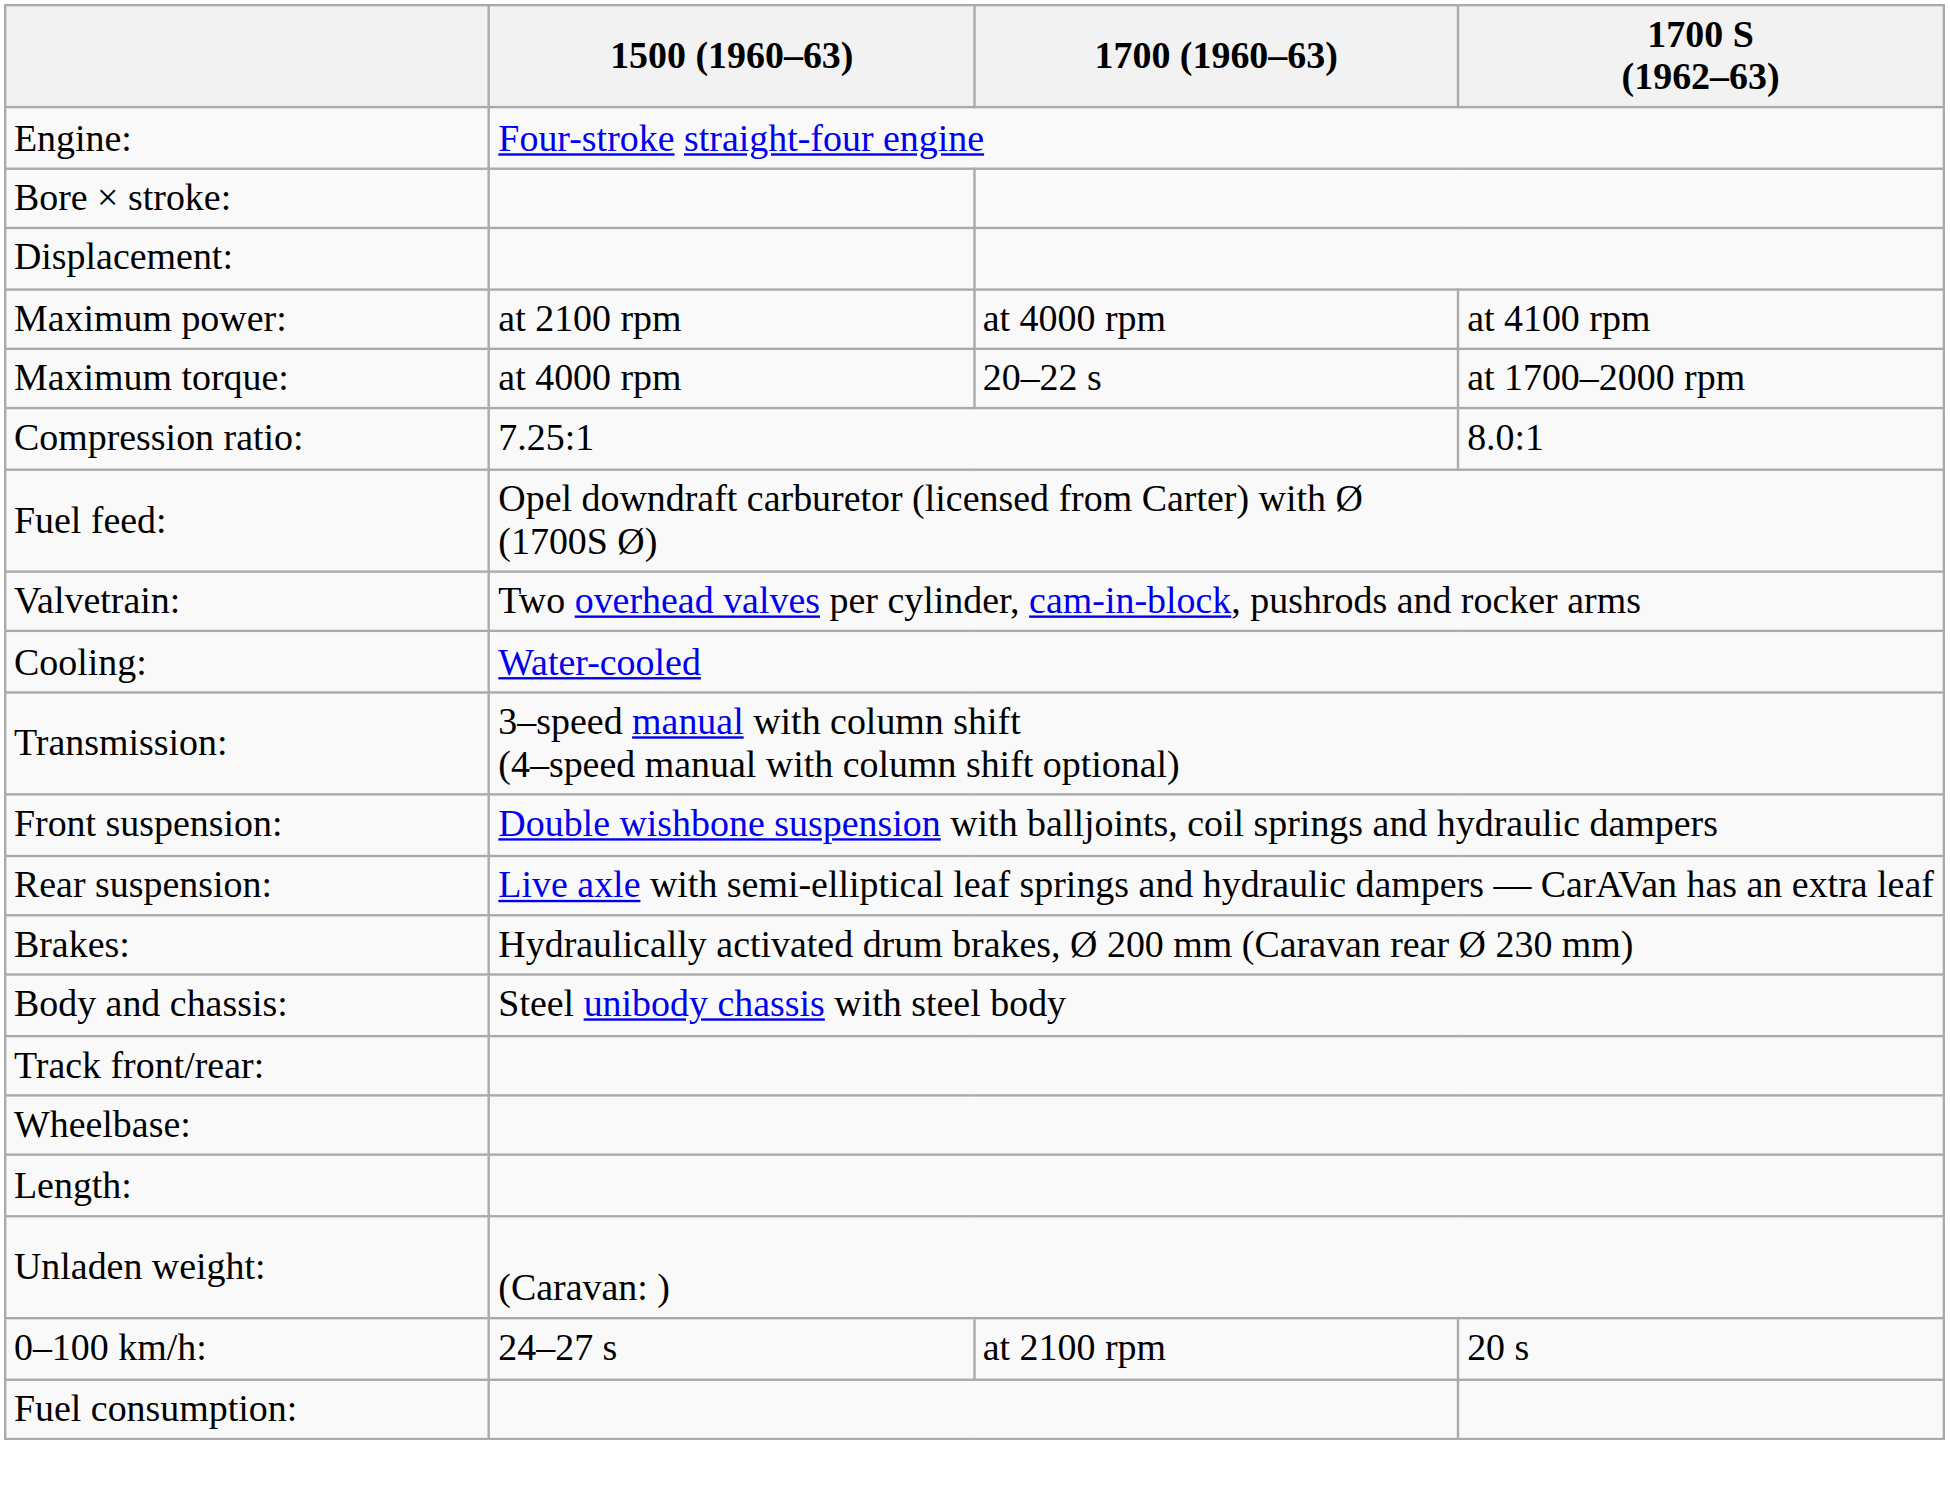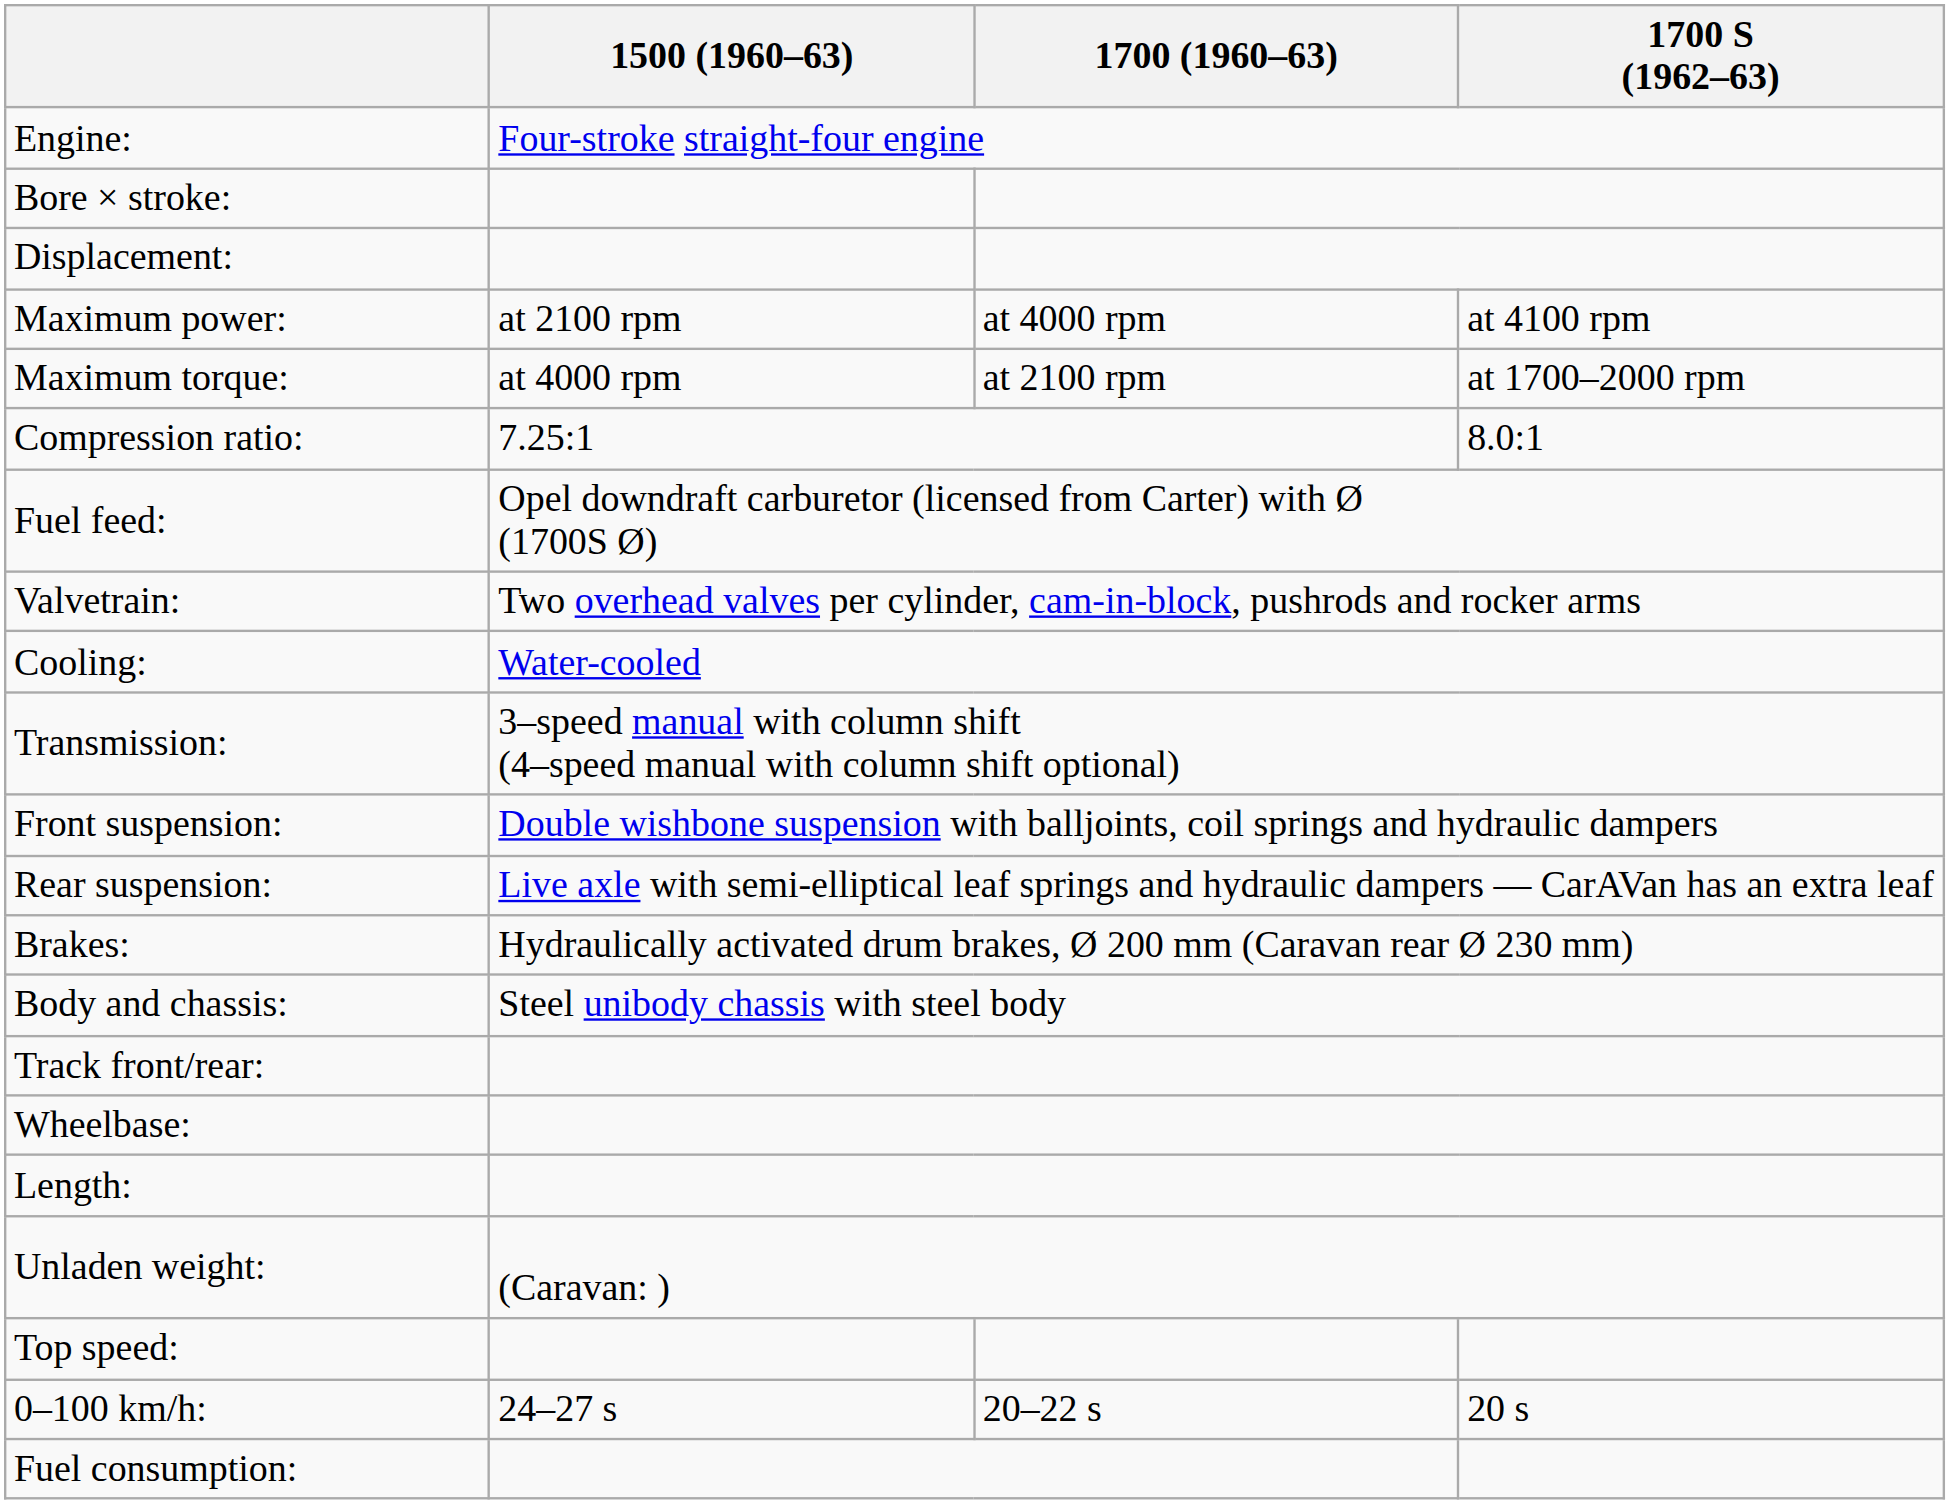Maximum torque: | 1700 (1960–63): 20–22 s -> at 2100 rpm
+ row: Top speed:
0–100 km/h: | 1700 (1960–63): at 2100 rpm -> 20–22 s
